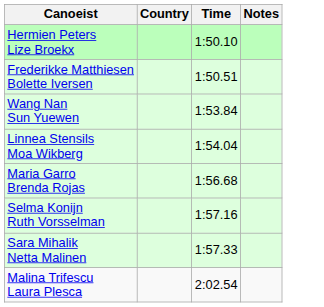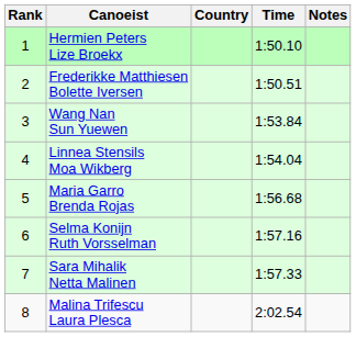+ column: Rank | 1 | 2 | 3 | 4 | 5 | 6 | 7 | 8
